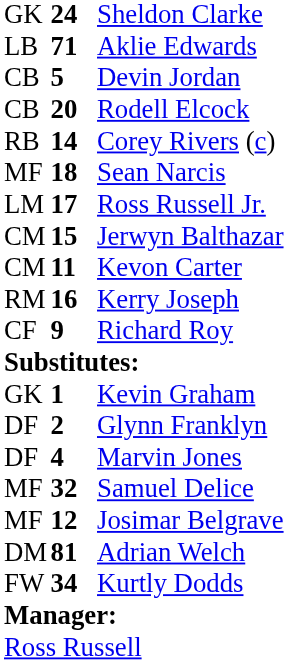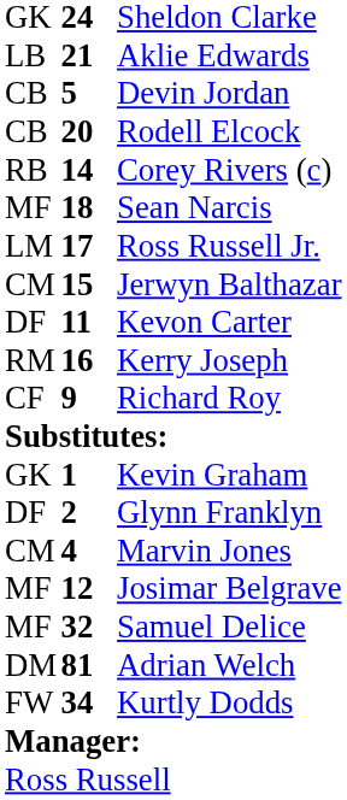Aklie Edwards | column 2: 71 -> 21
Kevon Carter | column 1: CM -> DF
Marvin Jones | column 1: DF -> CM
rows swapped: Josimar Belgrave <-> Samuel Delice
